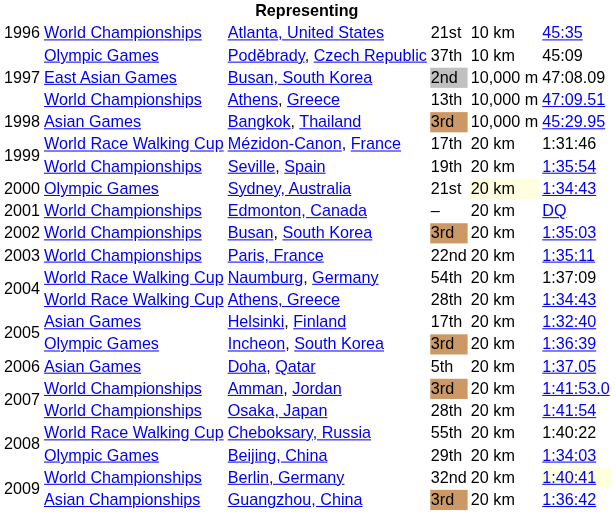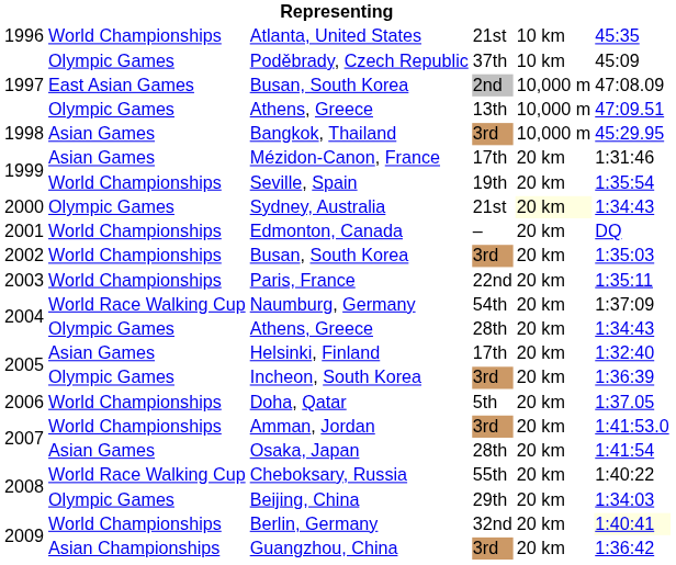Athens, Greece / 13th | column 2: World Championships -> Olympic Games
Mézidon-Canon, France | column 2: World Race Walking Cup -> Asian Games
Athens, Greece / 28th | column 2: World Race Walking Cup -> Olympic Games
Doha, Qatar | column 2: Asian Games -> World Championships
Osaka, Japan | column 2: World Championships -> Asian Games
